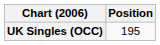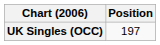UK Singles (OCC) | Position: 195 -> 197
